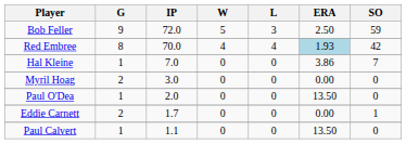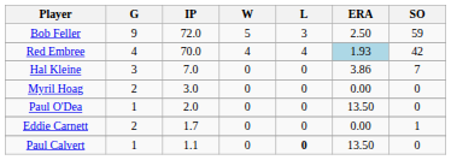Red Embree | G: 8 -> 4
Hal Kleine | G: 1 -> 3
Paul Calvert | L: normal -> bold
